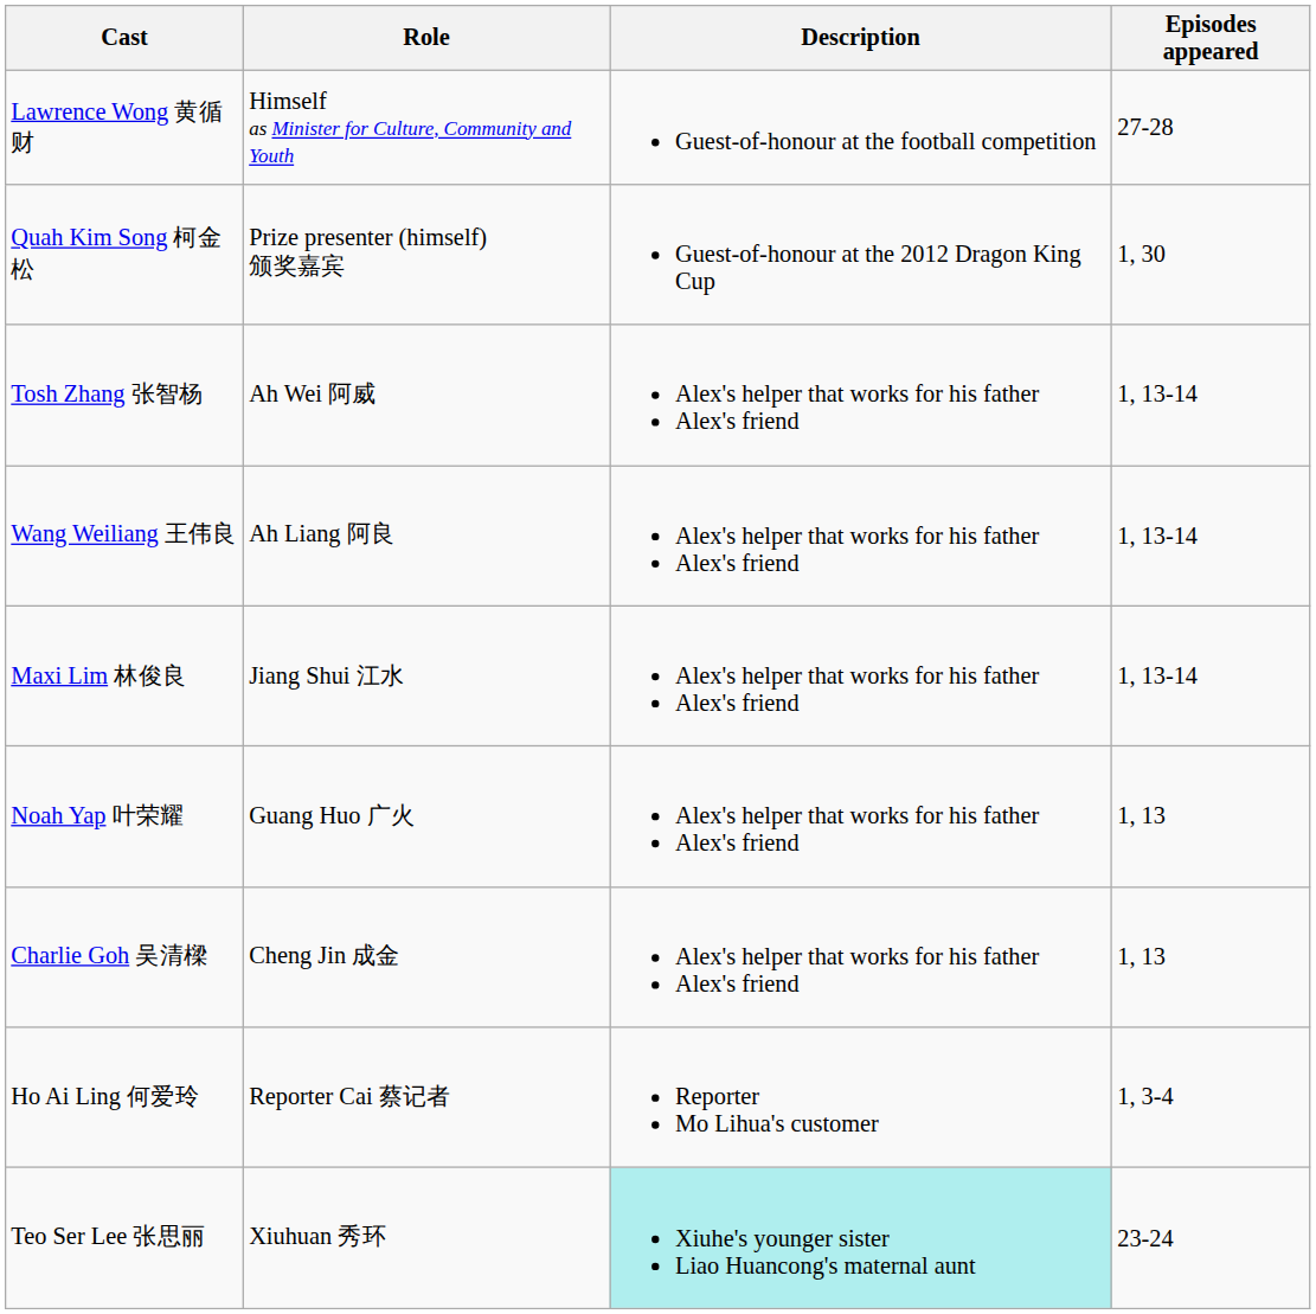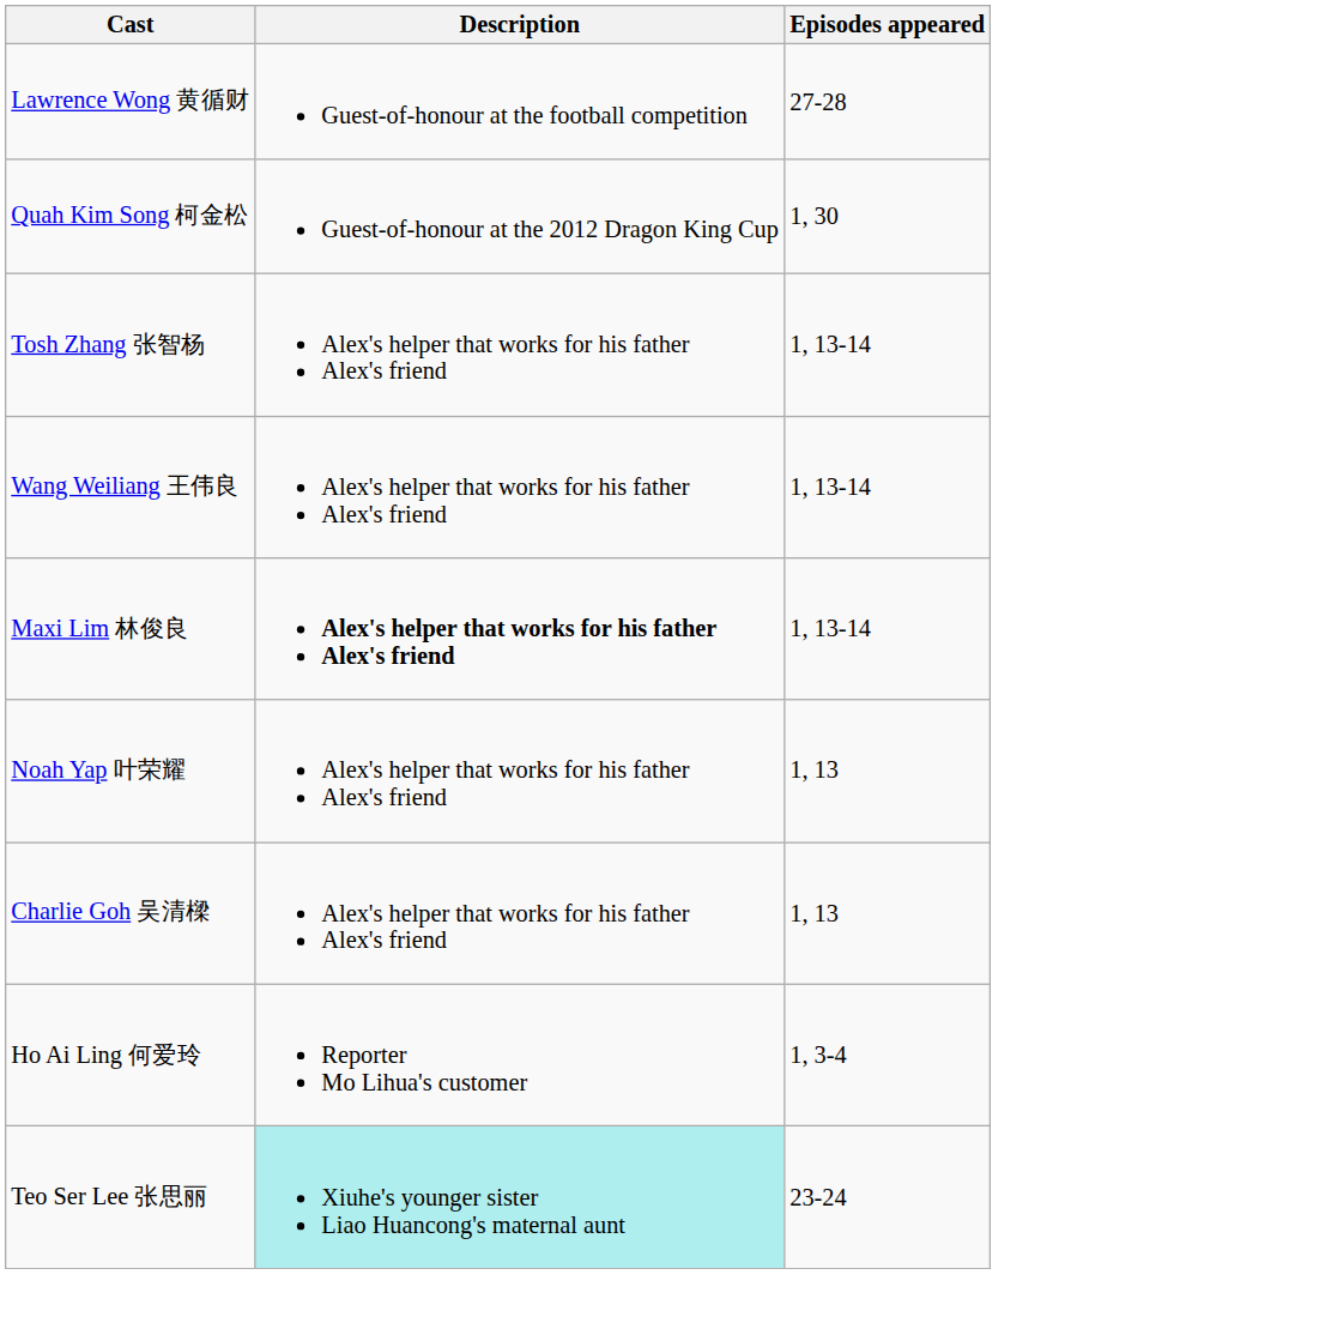- column: Role | Himself as Minister for Culture, Community and Youth | Prize presenter (himself) 颁奖嘉宾 | Ah Wei 阿威 | Ah Liang 阿良 | Jiang Shui 江水 | Guang Huo 广火 | Cheng Jin 成金 | Reporter Cai 蔡记者 | Xiuhuan 秀环
Maxi Lim 林俊良 | Description: normal -> bold
